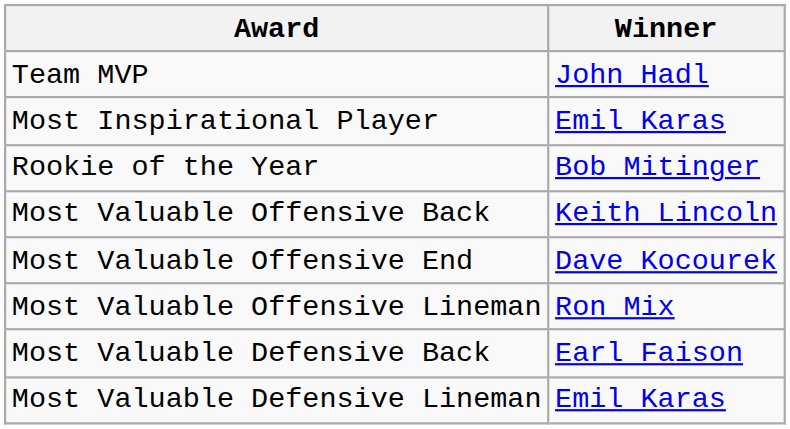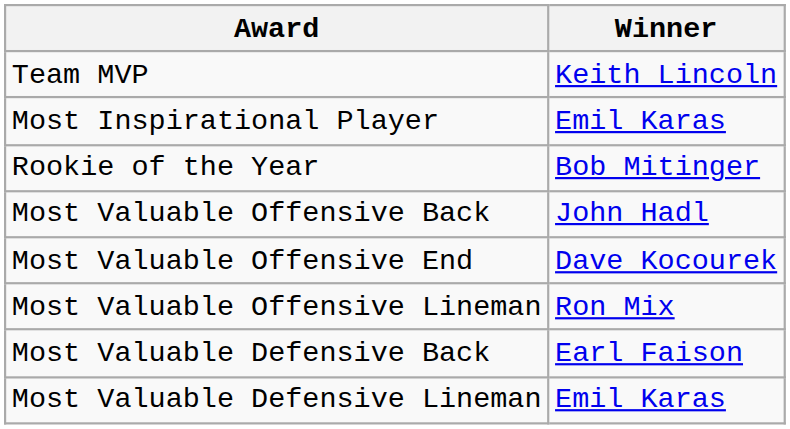Team MVP | Winner: John Hadl -> Keith Lincoln
Most Valuable Offensive Back | Winner: Keith Lincoln -> John Hadl
